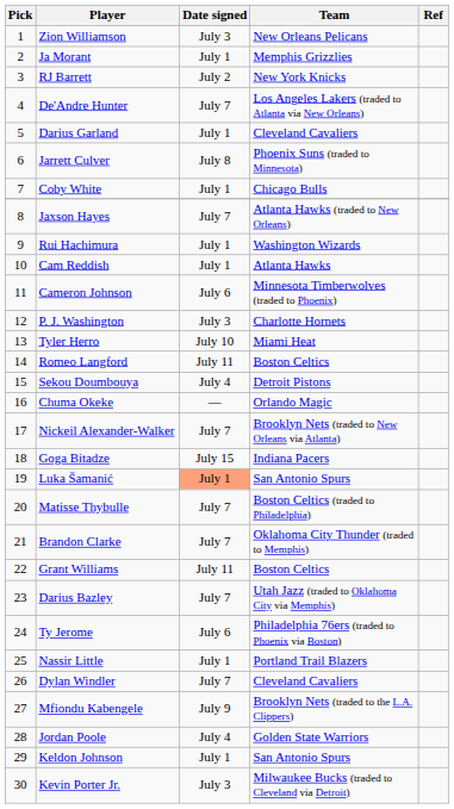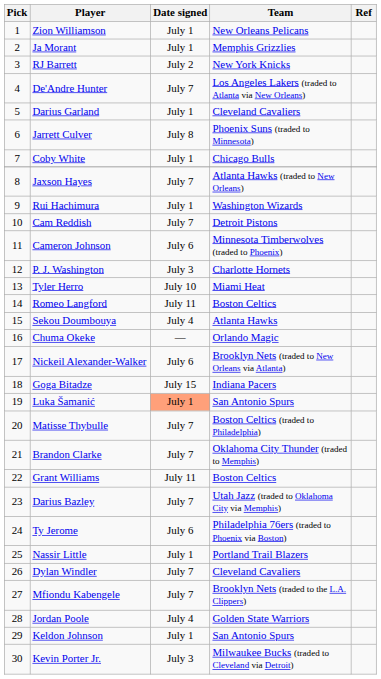Zion Williamson | Date signed: July 3 -> July 1
Cam Reddish | Date signed: July 1 -> July 7
Cam Reddish | Team: Atlanta Hawks -> Detroit Pistons
Sekou Doumbouya | Team: Detroit Pistons -> Atlanta Hawks
Nickeil Alexander-Walker | Date signed: July 7 -> July 6
Mfiondu Kabengele | Date signed: July 9 -> July 7
